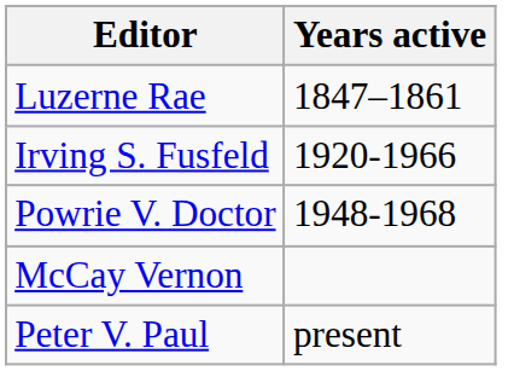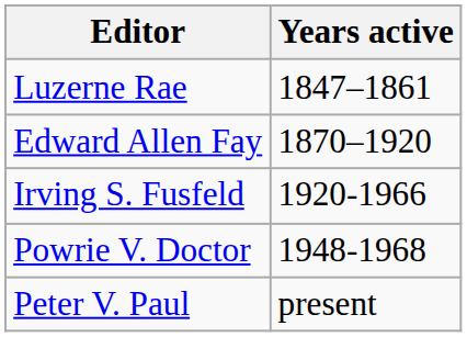+ row: Edward Allen Fay | 1870–1920
- row: McCay Vernon
